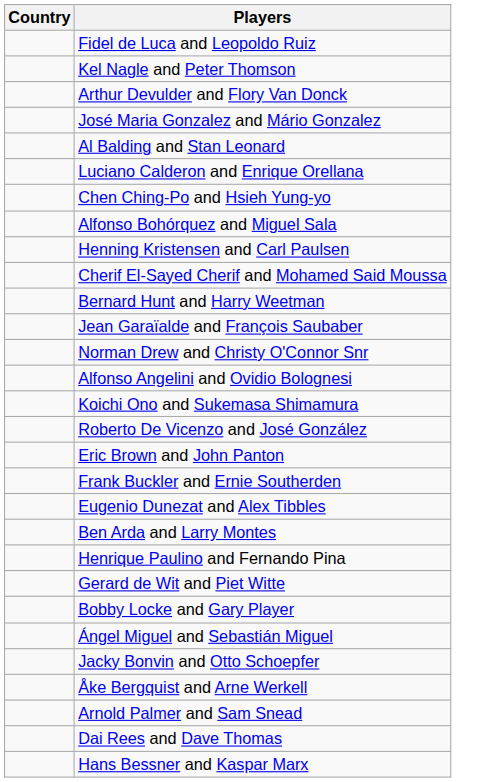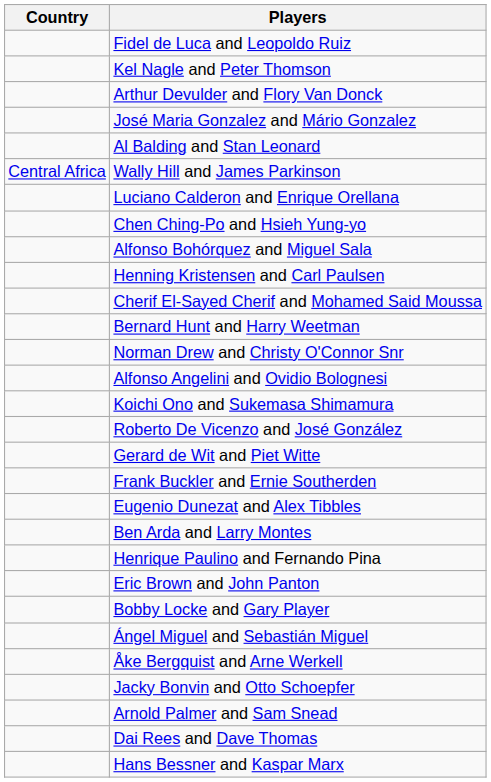+ row: Central Africa | Wally Hill and James Parkinson
- row: Jean Garaïalde and François Saubaber
rows swapped: Gerard de Wit and Piet Witte <-> Eric Brown and John Panton
rows swapped: Åke Bergquist and Arne Werkell <-> Jacky Bonvin and Otto Schoepfer
